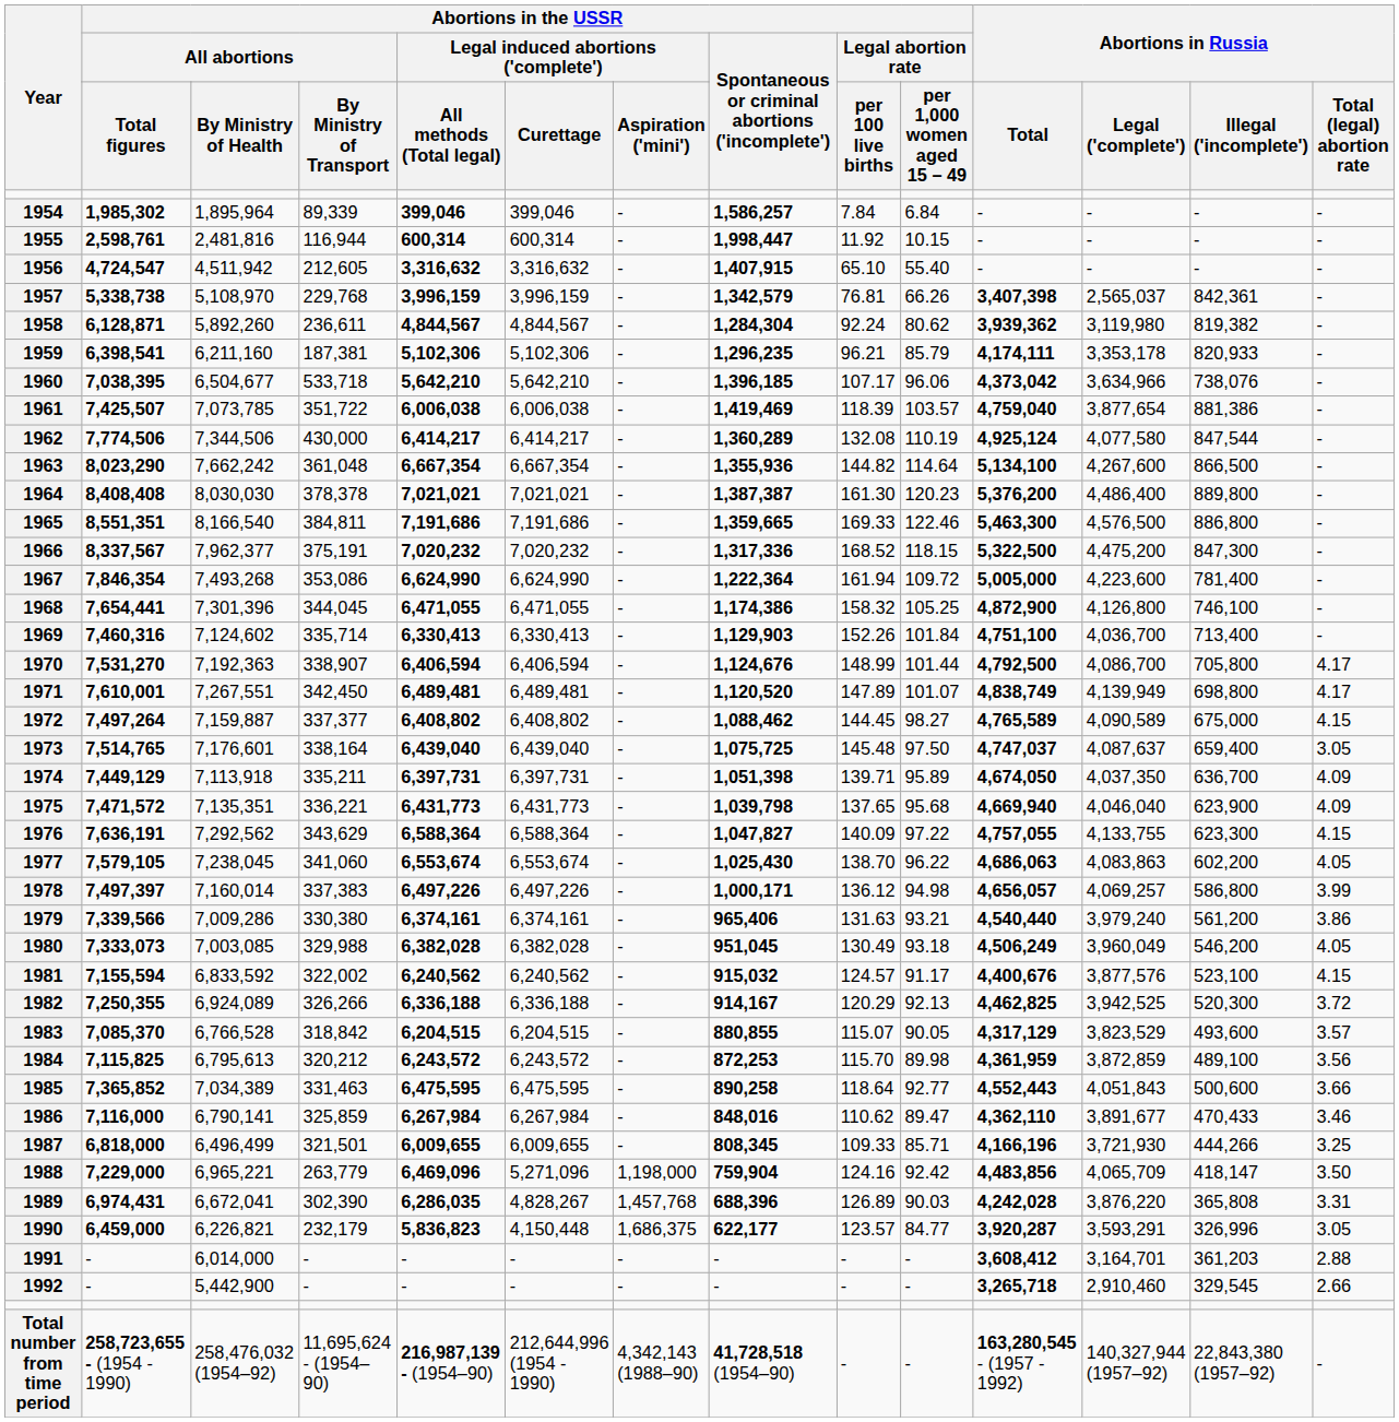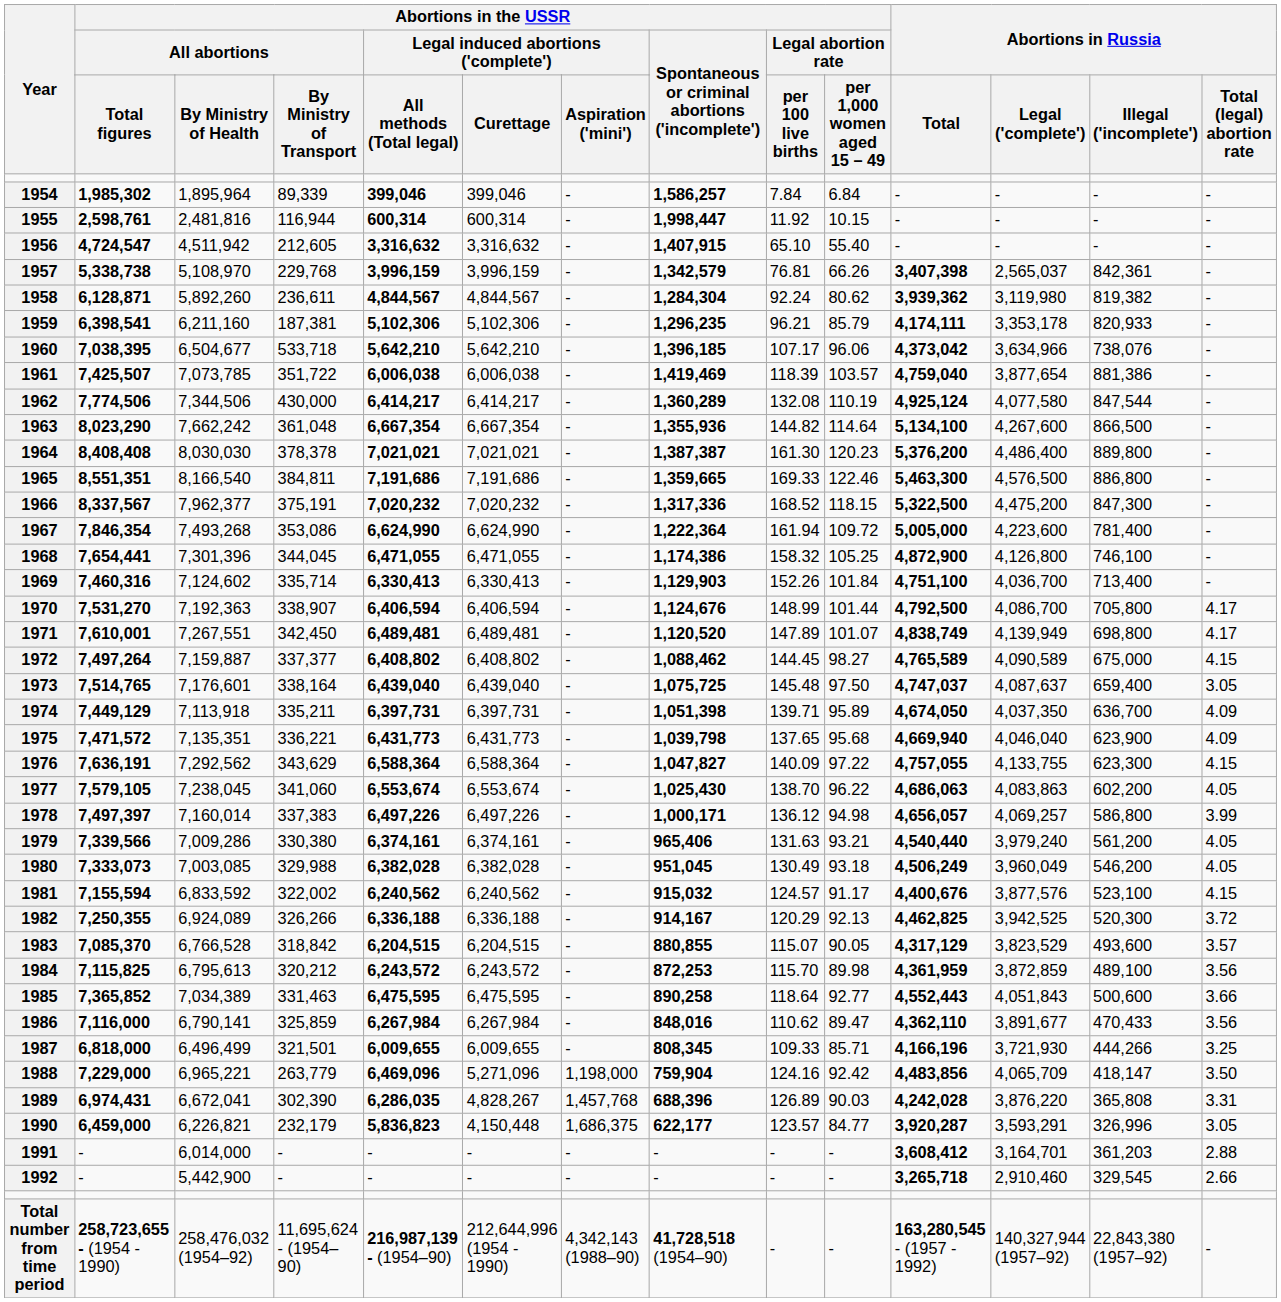1979 | Abortions in Russia / Total (legal) abortion rate: 3.86 -> 4.05
1986 | Abortions in Russia / Total (legal) abortion rate: 3.46 -> 3.56
